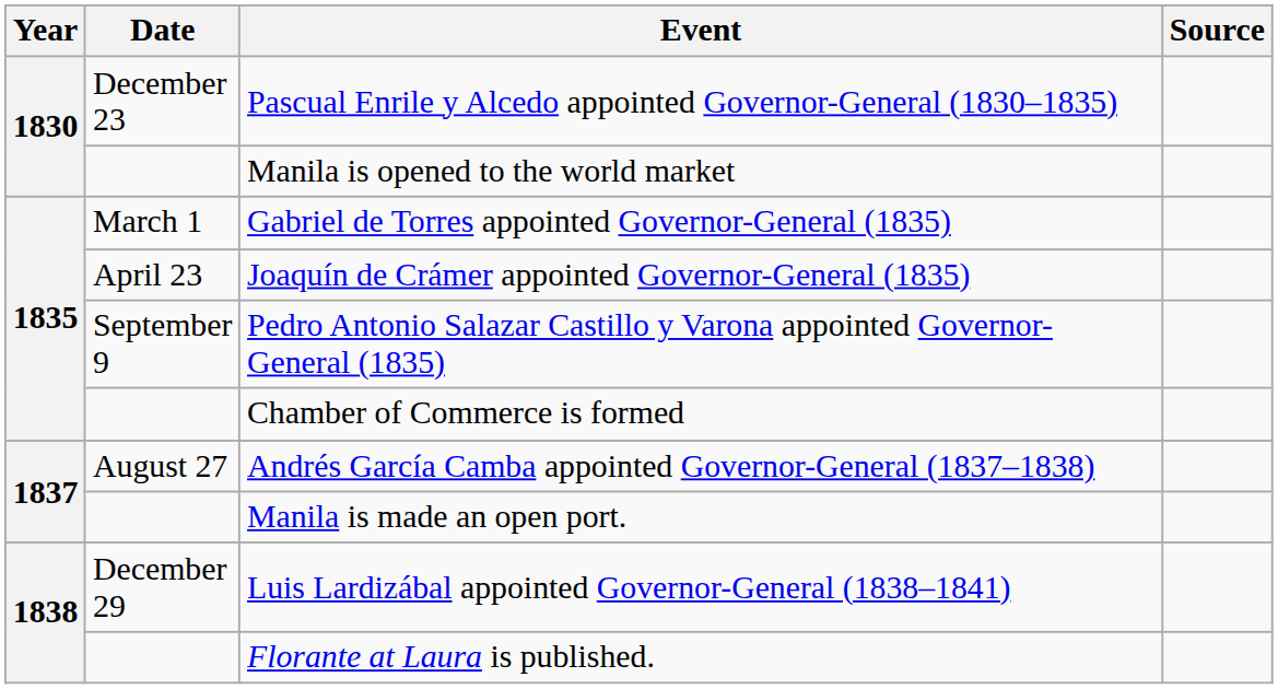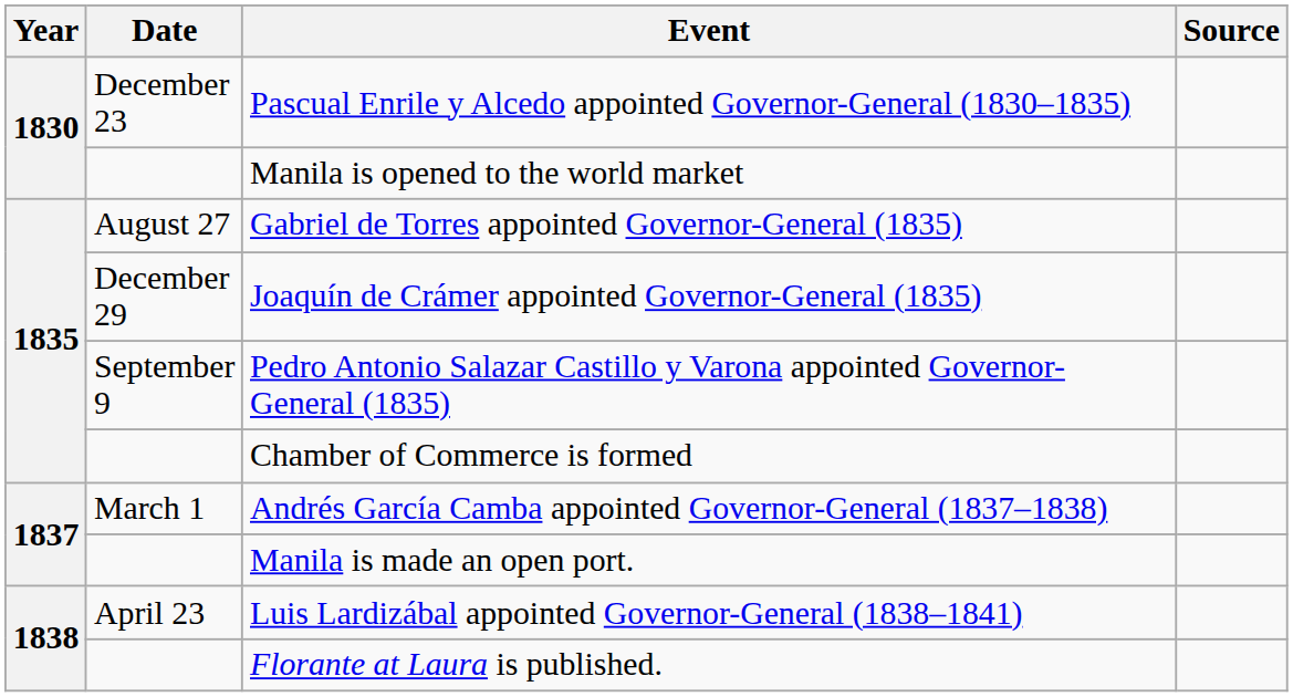Gabriel de Torres appointed Governor-General (1835) | Date: March 1 -> August 27
Joaquín de Crámer appointed Governor-General (1835) | Date: April 23 -> December 29
Andrés García Camba appointed Governor-General (1837–1838) | Date: August 27 -> March 1
Luis Lardizábal appointed Governor-General (1838–1841) | Date: December 29 -> April 23
